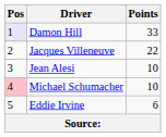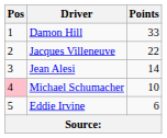Damon Hill | Pos: lavender background -> no background
Jean Alesi | Points: 10 -> 14
